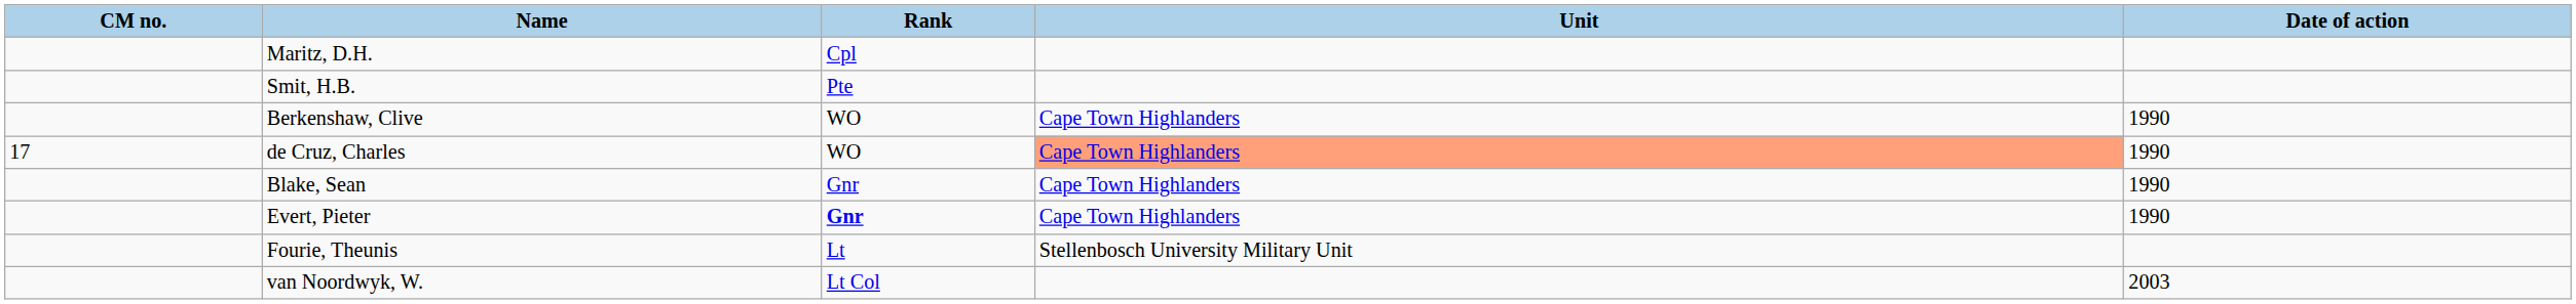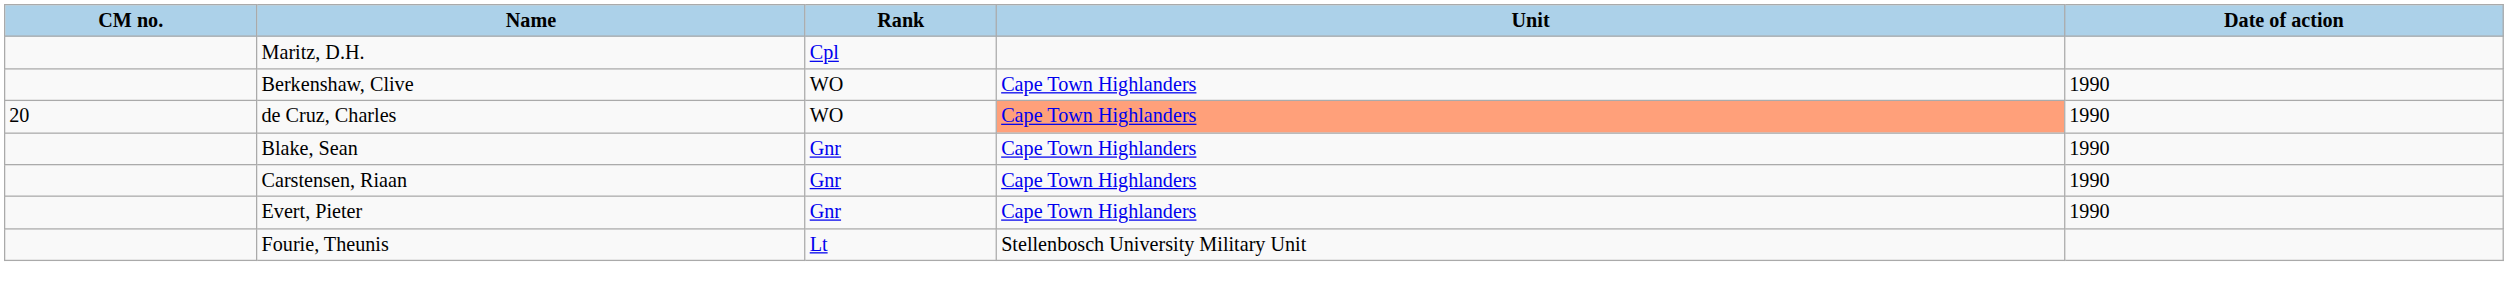- row: Smit, H.B. | Pte
de Cruz, Charles | CM no.: 17 -> 20
+ row: Carstensen, Riaan | Gnr | Cape Town Highlanders | 1990
Evert, Pieter | Rank: bold -> normal
- row: van Noordwyk, W. | Lt Col | 2003
